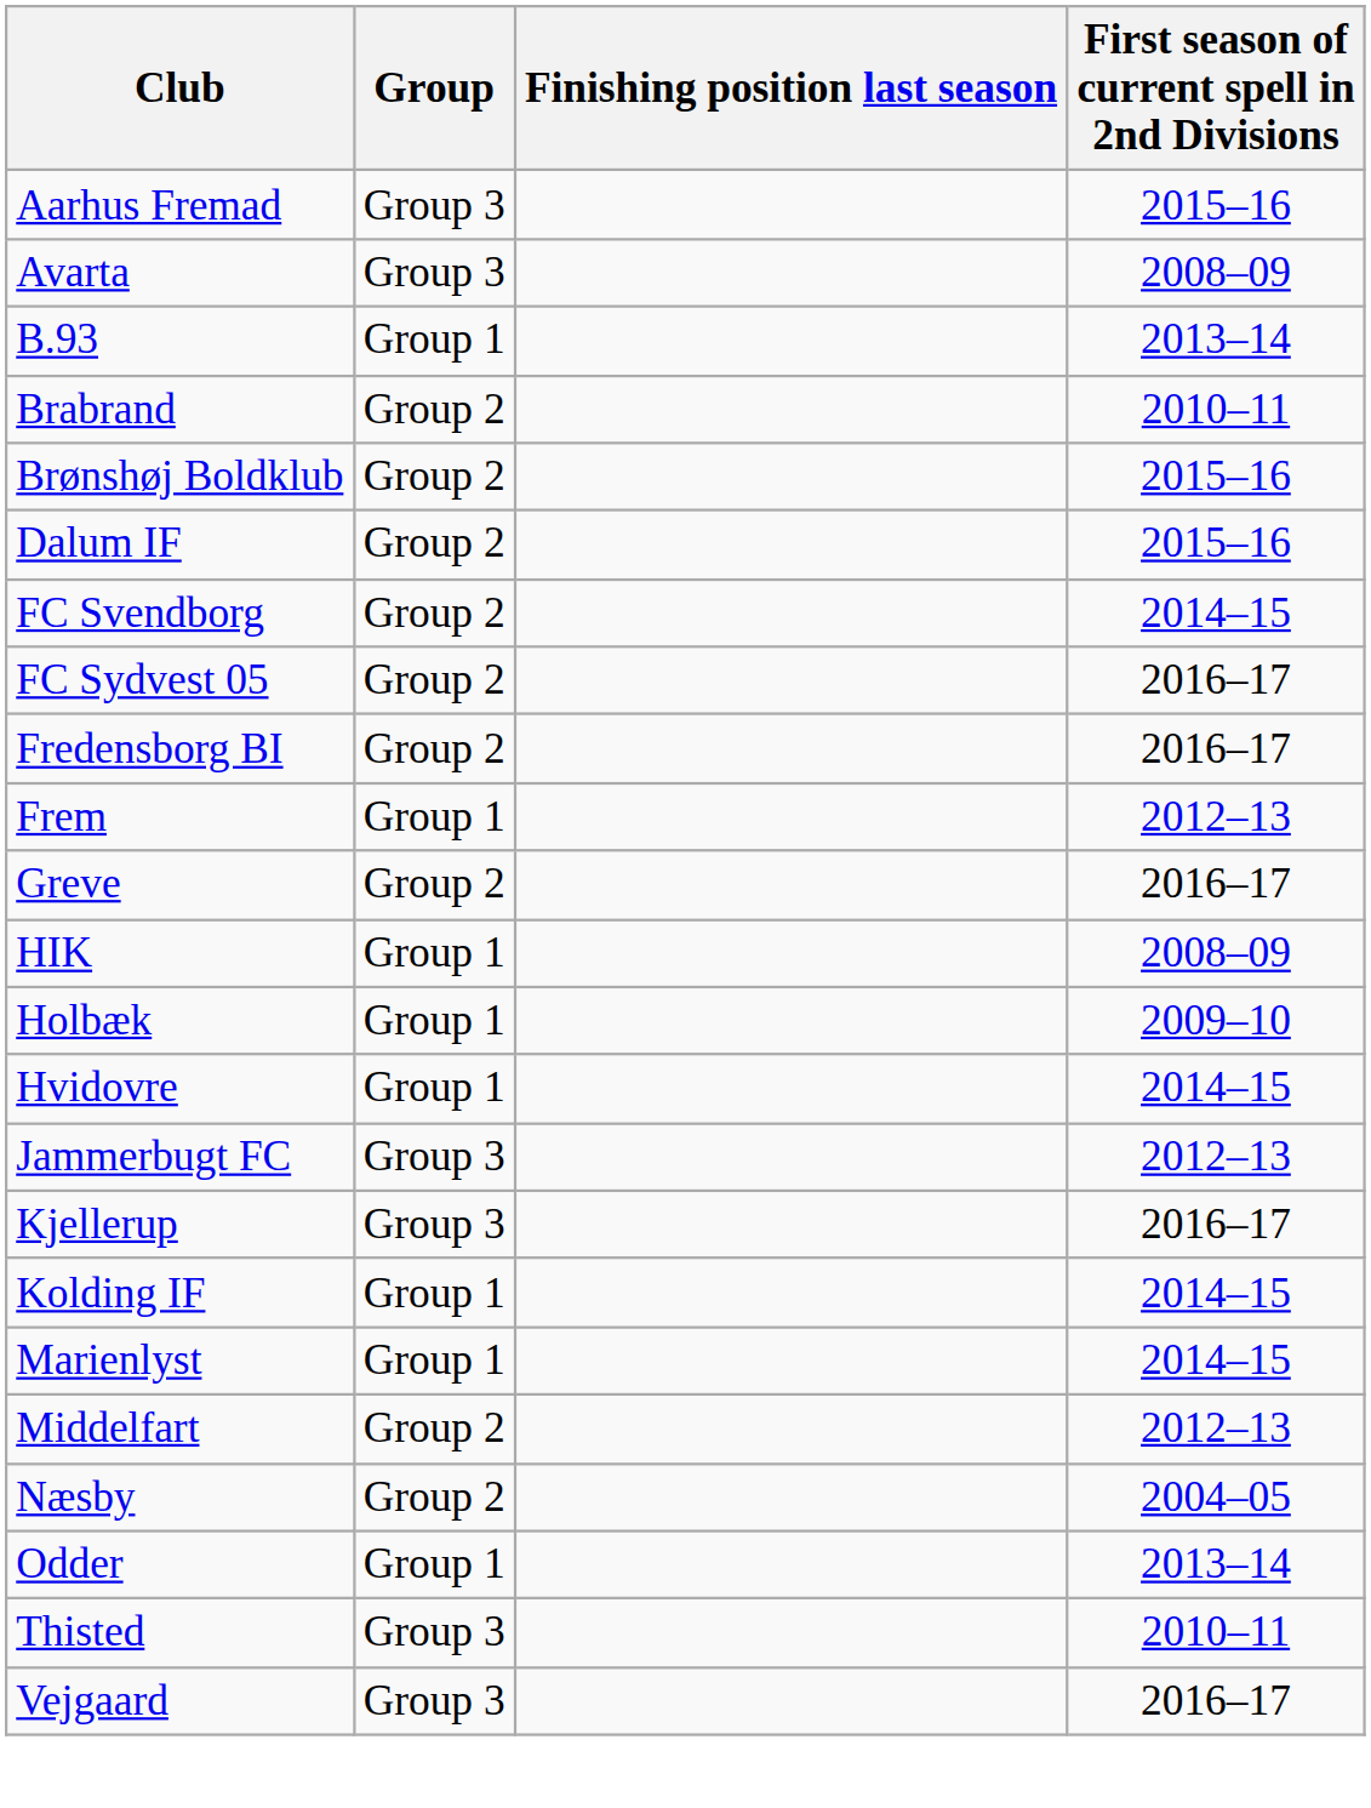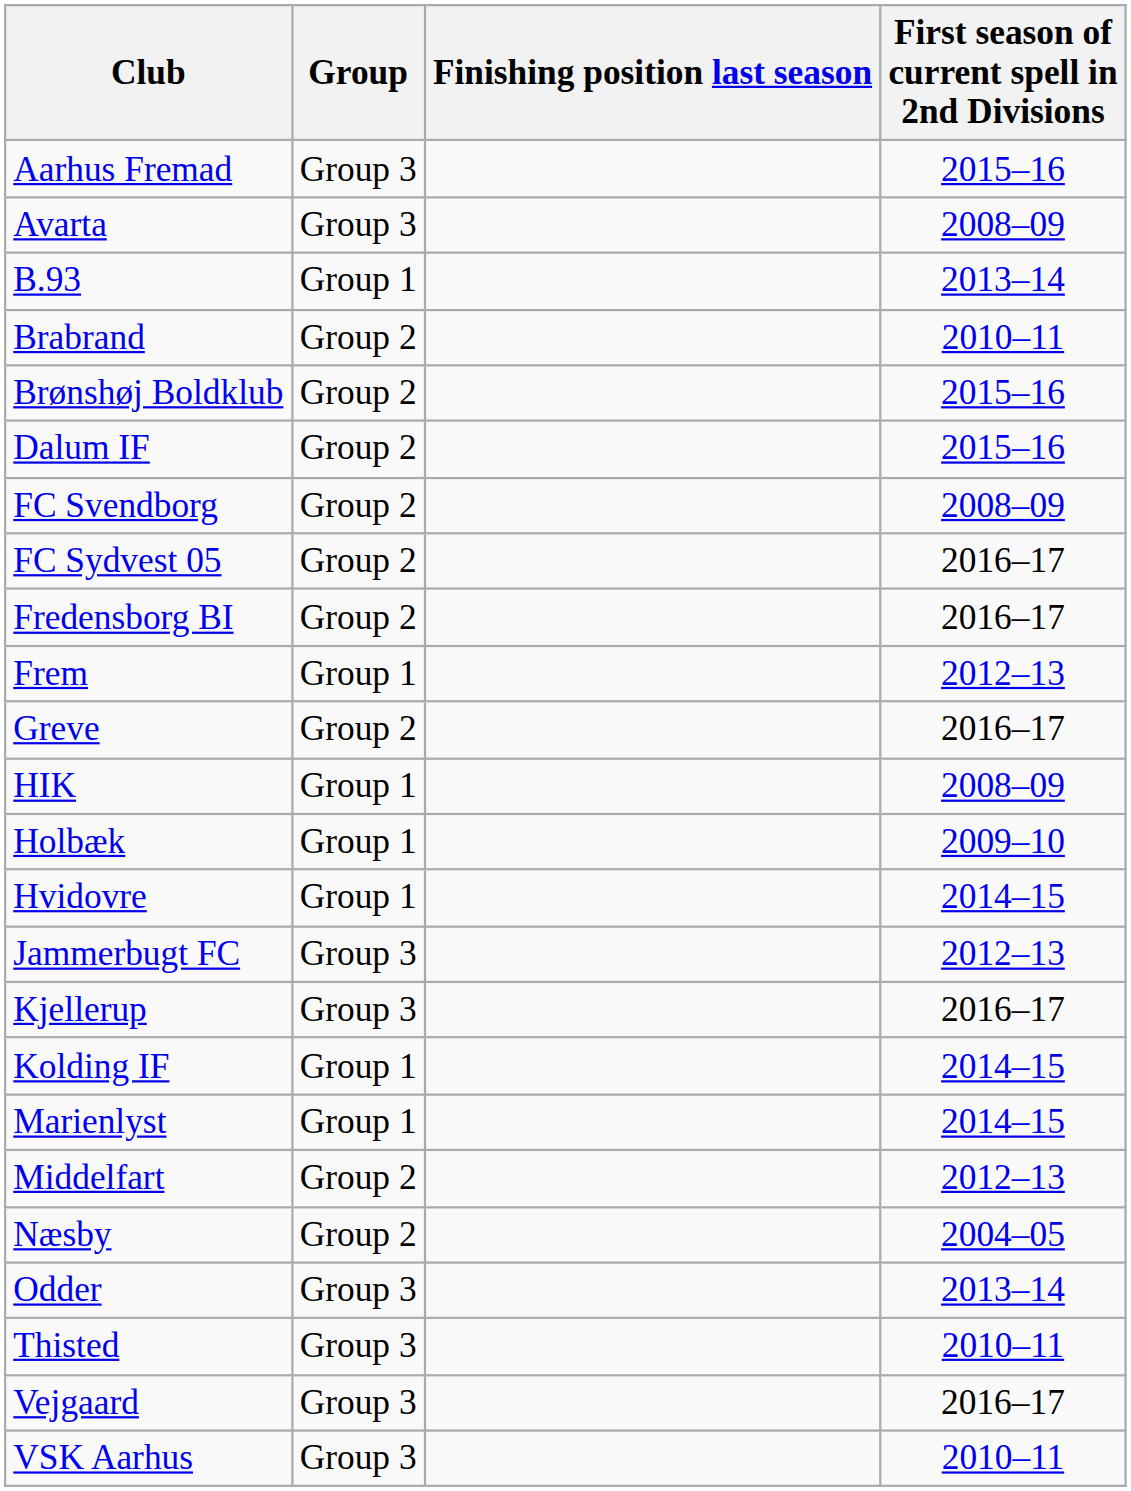FC Svendborg | First season of current spell in 2nd Divisions: 2014–15 -> 2008–09
Odder | Group: Group 1 -> Group 3
+ row: VSK Aarhus | Group 3 | 2010–11
